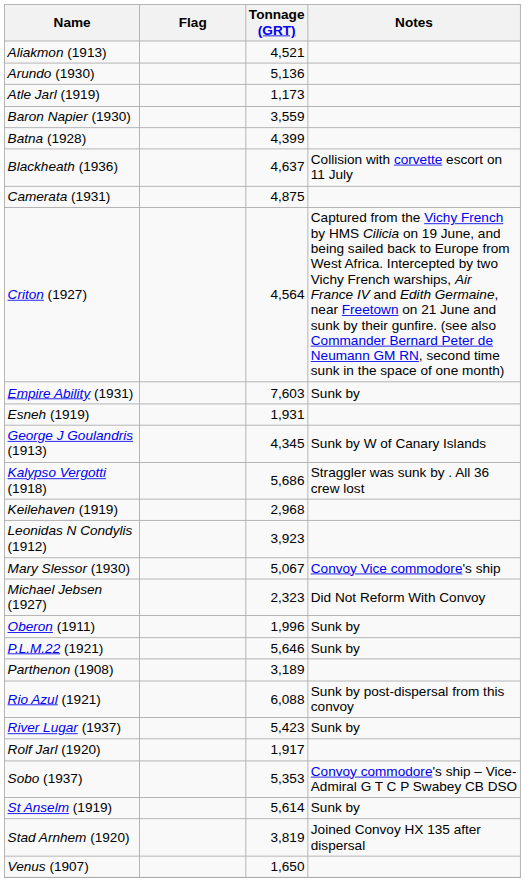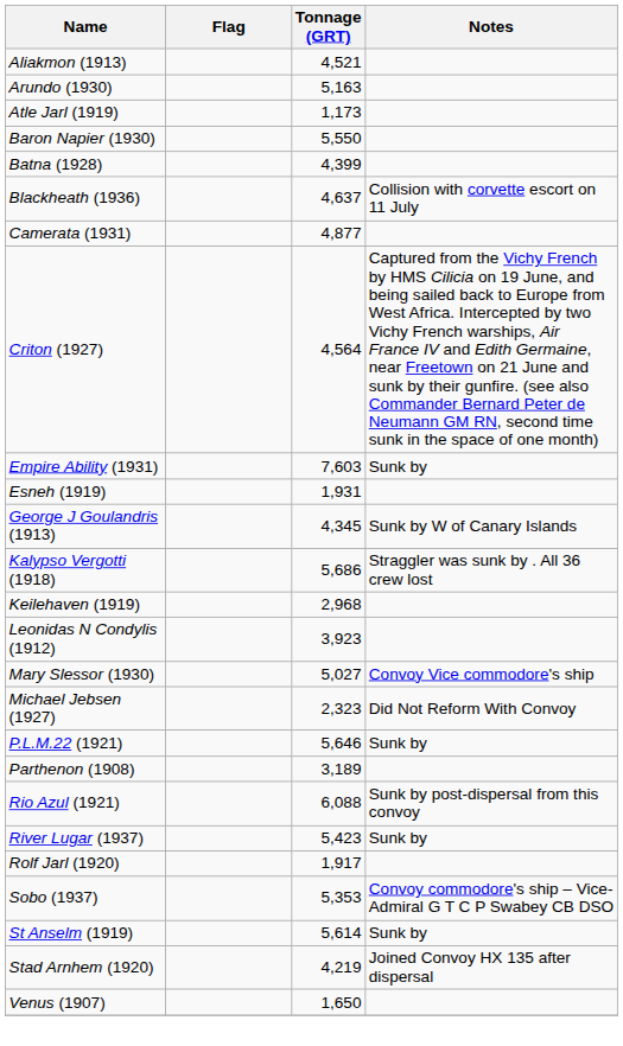Arundo (1930) | Tonnage (GRT): 5,136 -> 5,163
Baron Napier (1930) | Tonnage (GRT): 3,559 -> 5,550
Camerata (1931) | Tonnage (GRT): 4,875 -> 4,877
Mary Slessor (1930) | Tonnage (GRT): 5,067 -> 5,027
- row: Oberon (1911) | 1,996 | Sunk by
Stad Arnhem (1920) | Tonnage (GRT): 3,819 -> 4,219
